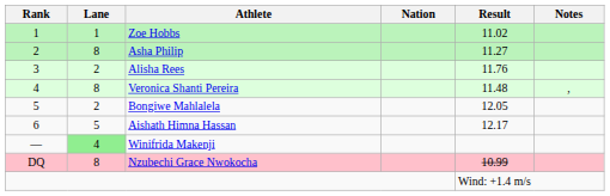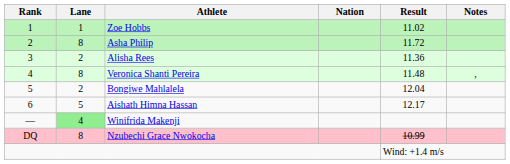Asha Philip | Result: 11.27 -> 11.72
Alisha Rees | Result: 11.76 -> 11.36
Bongiwe Mahlalela | Result: 12.05 -> 12.04
